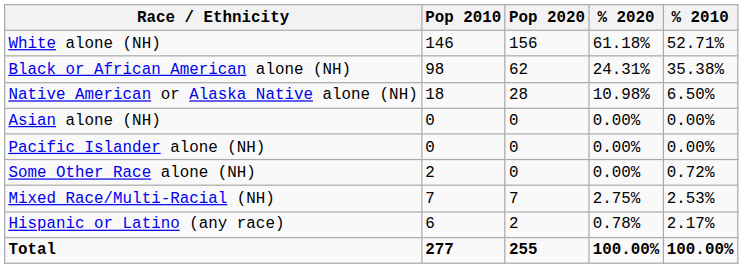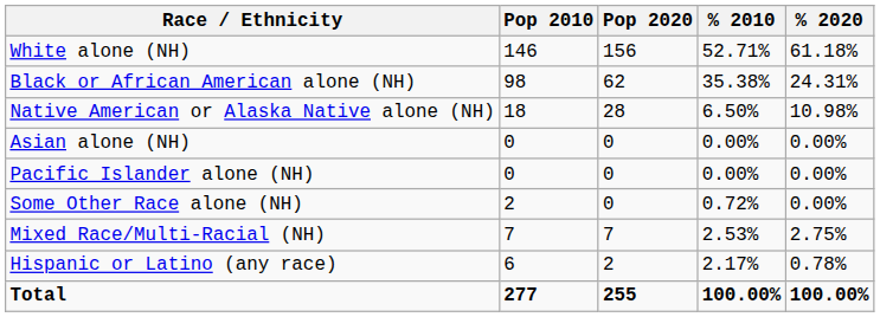columns swapped: % 2010 <-> % 2020
